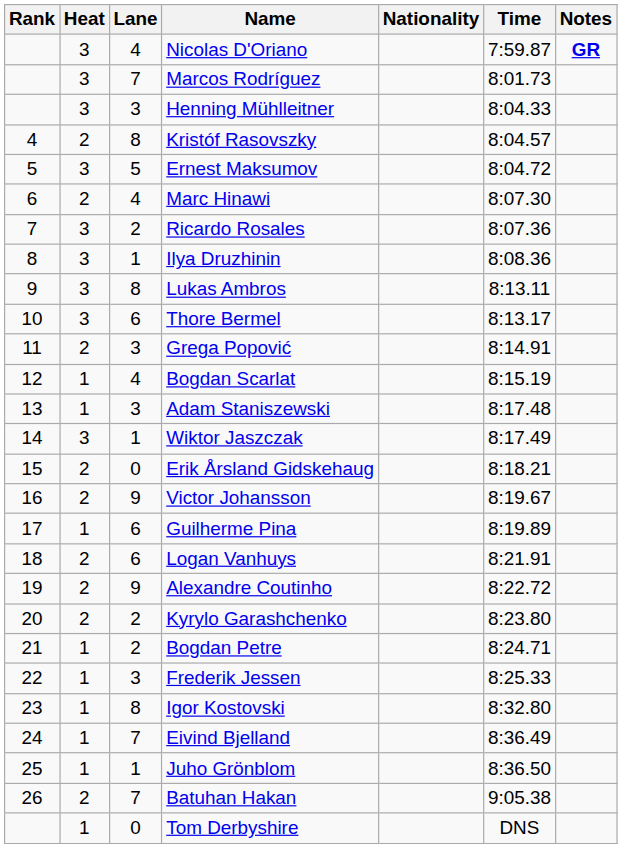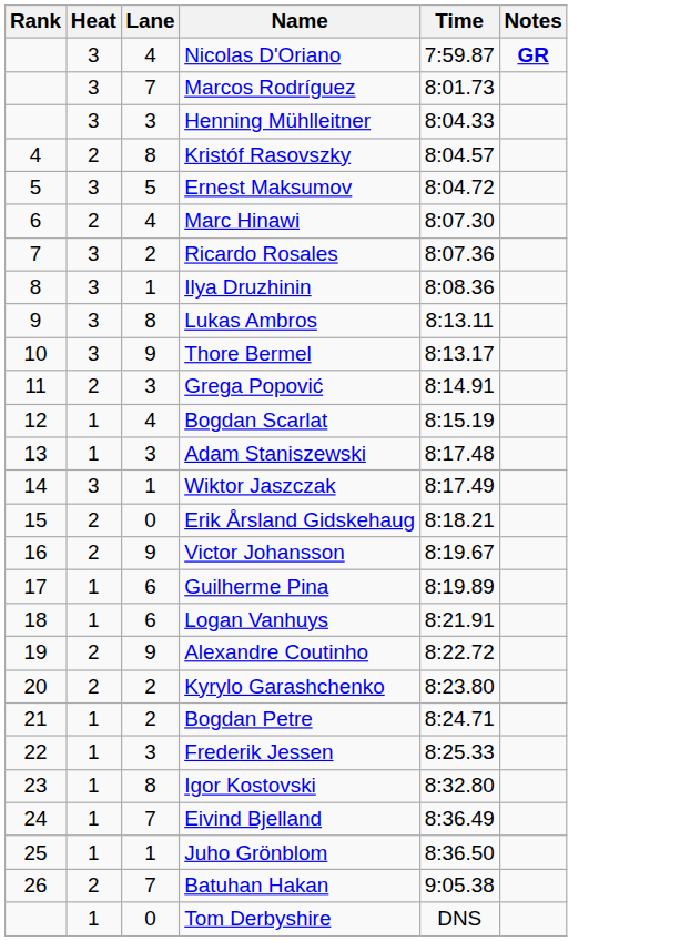- column: Nationality
Thore Bermel | Lane: 6 -> 9
Logan Vanhuys | Heat: 2 -> 1
